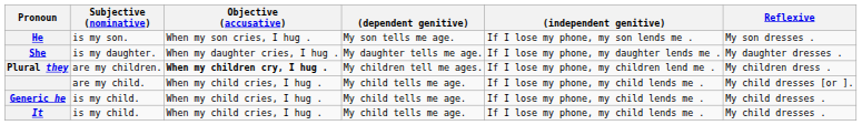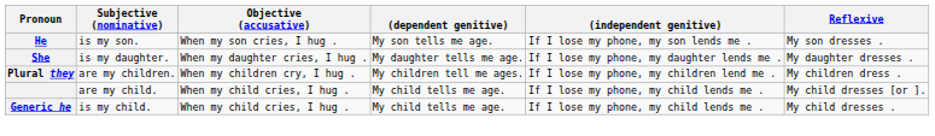Plural they | Objective (accusative): bold -> normal
- row: It | is my child. | When my child cries, I hug . | My child tells me age. | If I lose my phone, my child lends me . | My child dresses .
